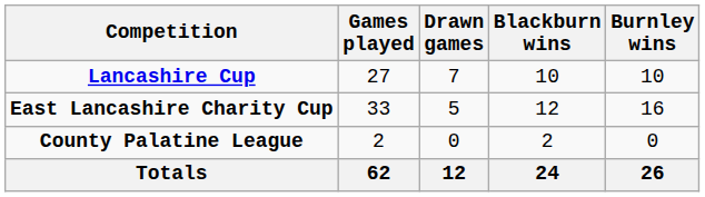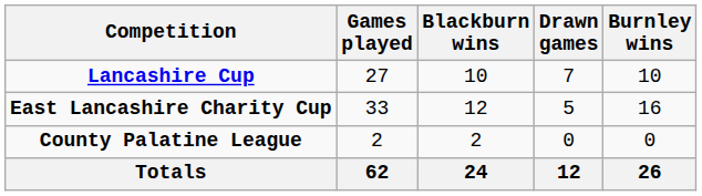columns swapped: Blackburn wins <-> Drawn games
